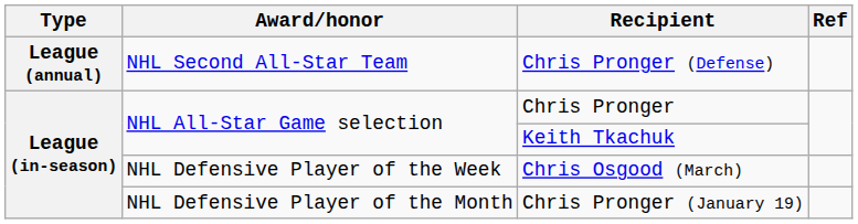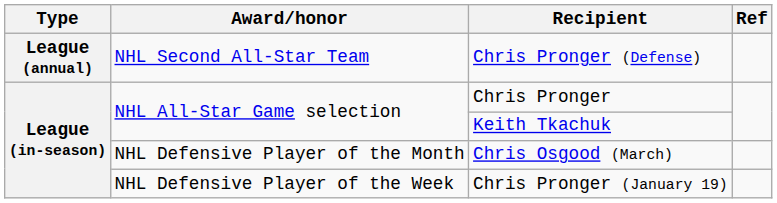Chris Osgood (March) | Award/honor: NHL Defensive Player of the Week -> NHL Defensive Player of the Month
Chris Pronger (January 19) | Award/honor: NHL Defensive Player of the Month -> NHL Defensive Player of the Week
